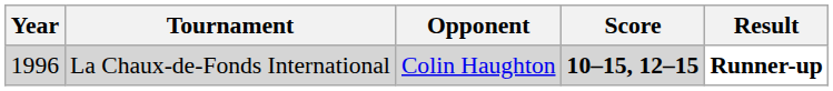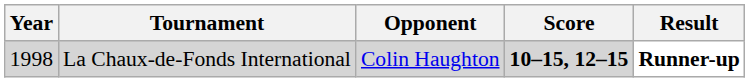La Chaux-de-Fonds International | Year: 1996 -> 1998
